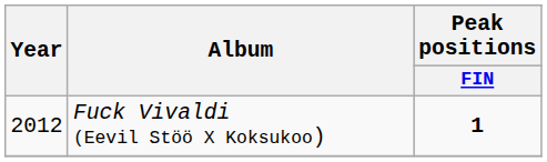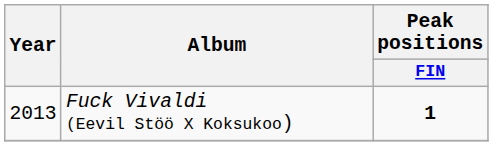Fuck Vivaldi (Eevil Stöö X Koksukoo) | Year: 2012 -> 2013
